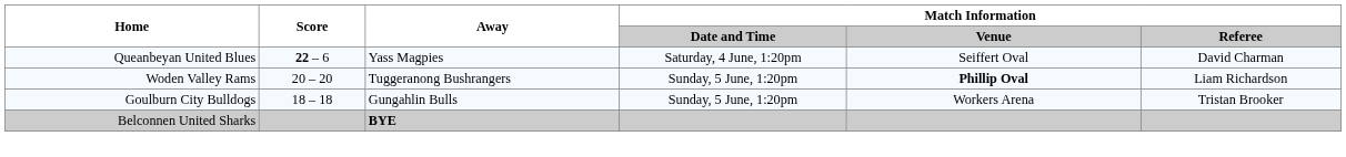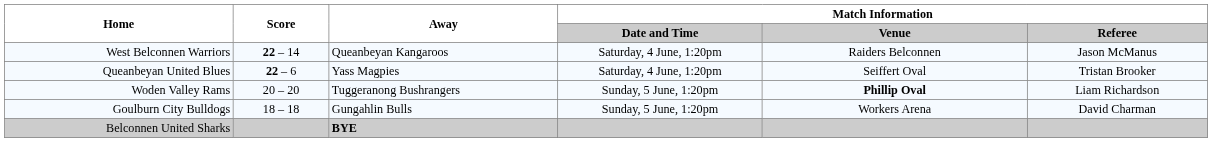+ row: West Belconnen Warriors | 22 – 14 | Queanbeyan Kangaroos | Saturday, 4 June, 1:20pm | Raiders Belconnen | Jason McManus
Queanbeyan United Blues | Match Information / Referee: David Charman -> Tristan Brooker
Goulburn City Bulldogs | Match Information / Referee: Tristan Brooker -> David Charman
